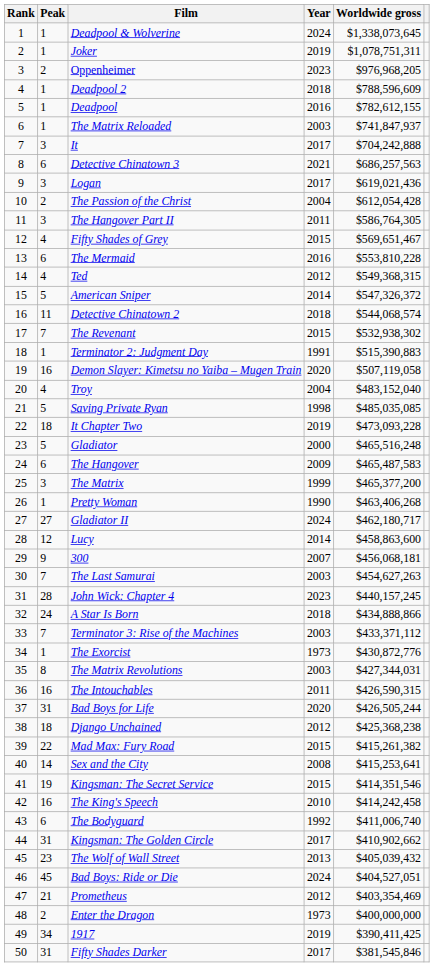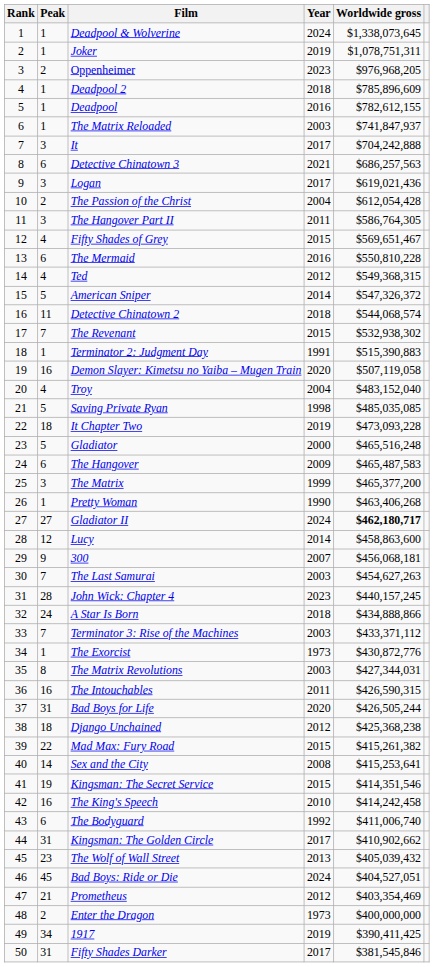Deadpool 2 | Worldwide gross: $788,596,609 -> $785,896,609
The Mermaid | Worldwide gross: $553,810,228 -> $550,810,228
Gladiator II | Worldwide gross: normal -> bold
